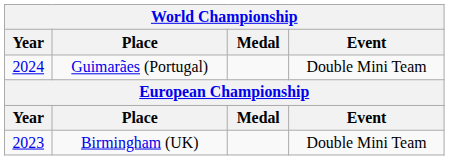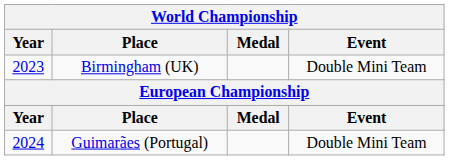rows swapped: Birmingham (UK) <-> Guimarães (Portugal)
